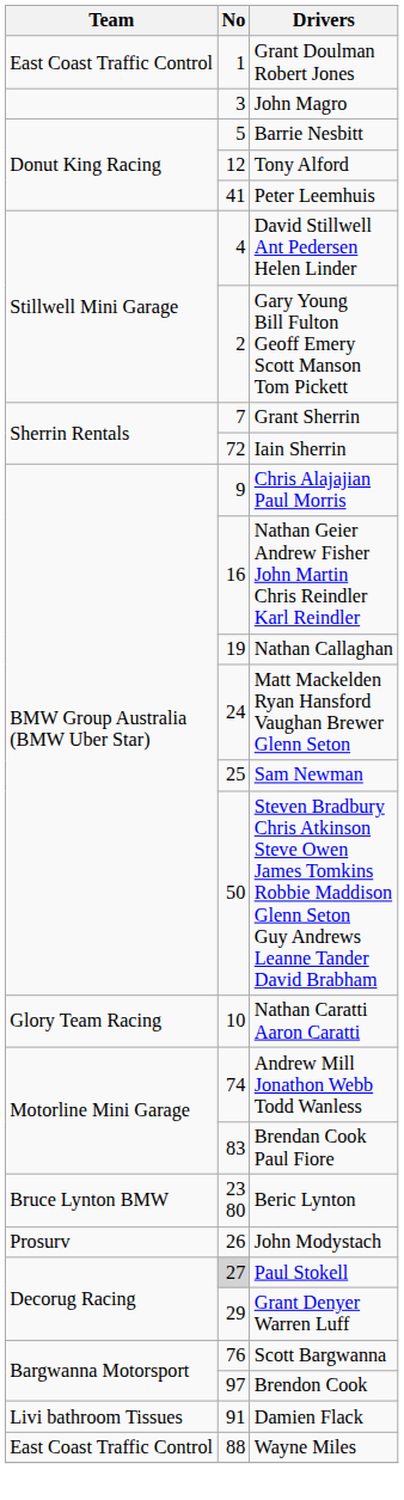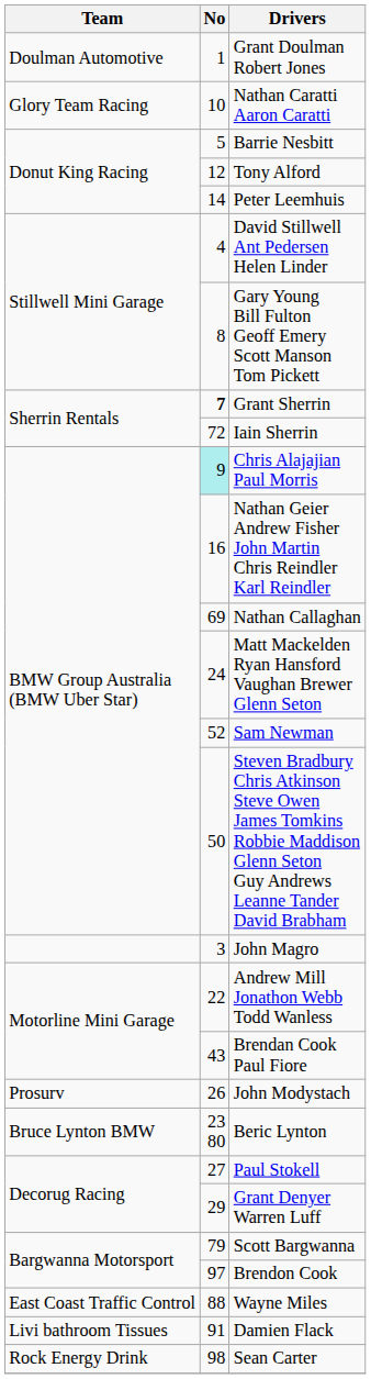Grant Doulman Robert Jones | Team: East Coast Traffic Control -> Doulman Automotive
rows swapped: John Magro <-> Nathan Caratti Aaron Caratti
Peter Leemhuis | No: 41 -> 14
Gary Young Bill Fulton Geoff Emery Scott Manson Tom Pickett | No: 2 -> 8
Grant Sherrin | No: normal -> bold
Chris Alajajian Paul Morris | No: no background -> paleturquoise background
Nathan Callaghan | No: 19 -> 69
Sam Newman | No: 25 -> 52
Andrew Mill Jonathon Webb Todd Wanless | No: 74 -> 22
Brendan Cook Paul Fiore | No: 83 -> 43
rows swapped: Beric Lynton <-> John Modystach
Paul Stokell | No: lightgrey background -> no background
Scott Bargwanna | No: 76 -> 79
rows swapped: Wayne Miles <-> Damien Flack
+ row: Rock Energy Drink | 98 | Sean Carter
